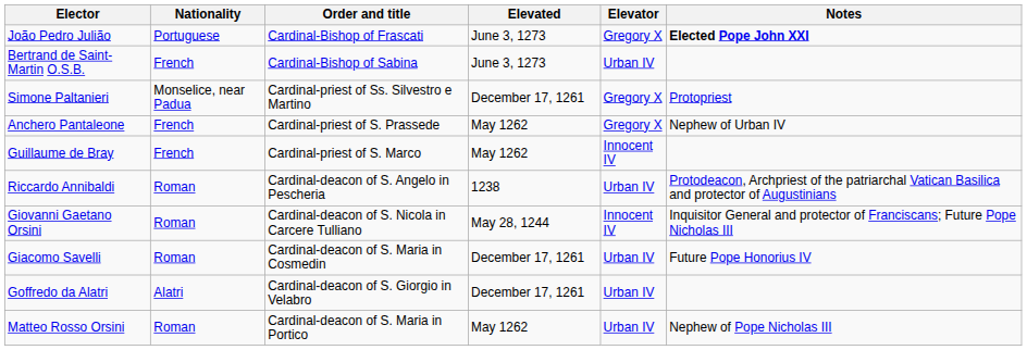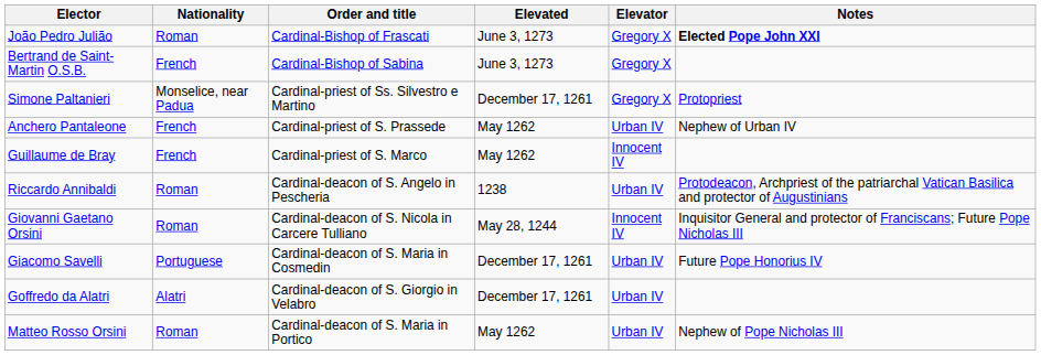João Pedro Julião | Nationality: Portuguese -> Roman
Bertrand de Saint-Martin O.S.B. | Elevator: Urban IV -> Gregory X
Anchero Pantaleone | Elevator: Gregory X -> Urban IV
Giacomo Savelli | Nationality: Roman -> Portuguese
